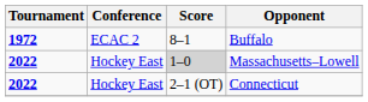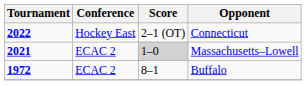rows swapped: Buffalo <-> Connecticut
Massachusetts–Lowell | Tournament: 2022 -> 2021
Massachusetts–Lowell | Conference: Hockey East -> ECAC 2
